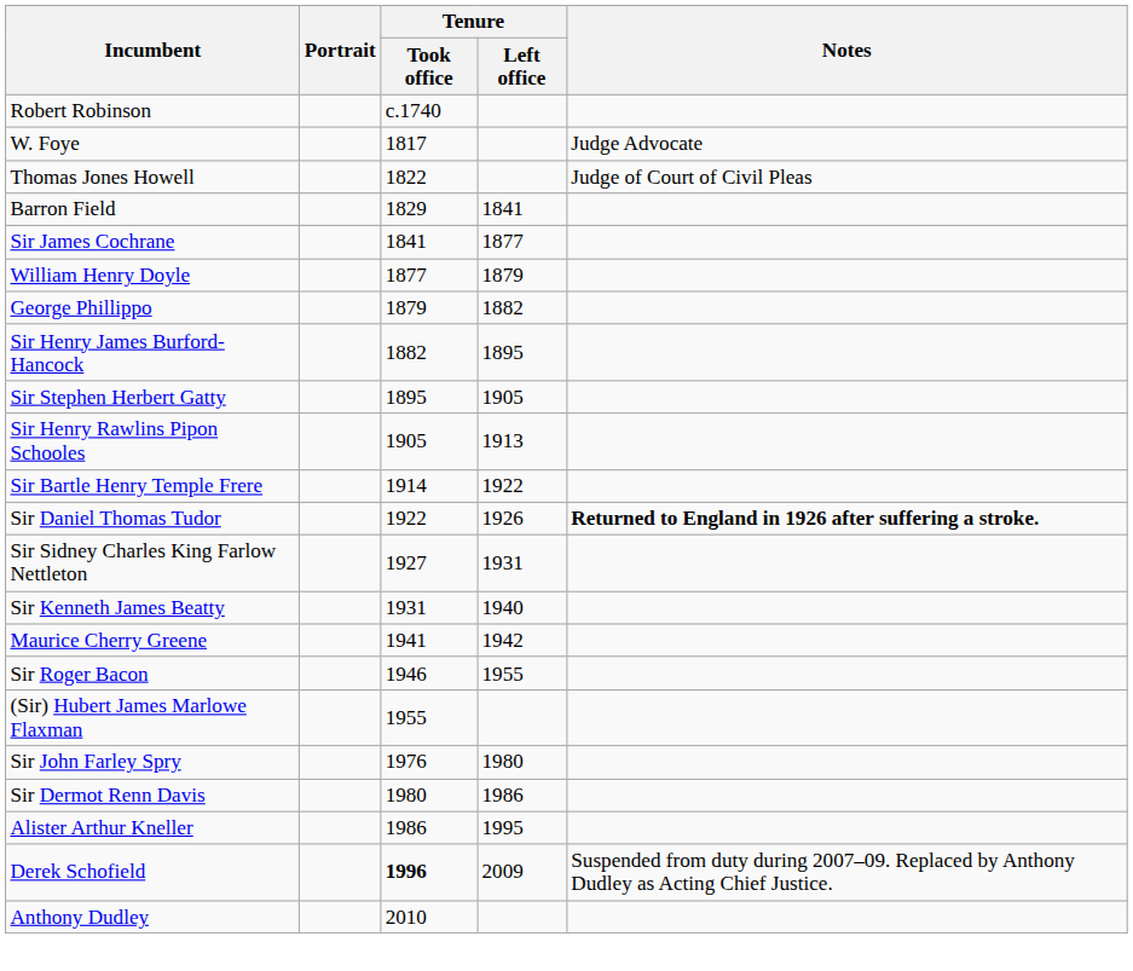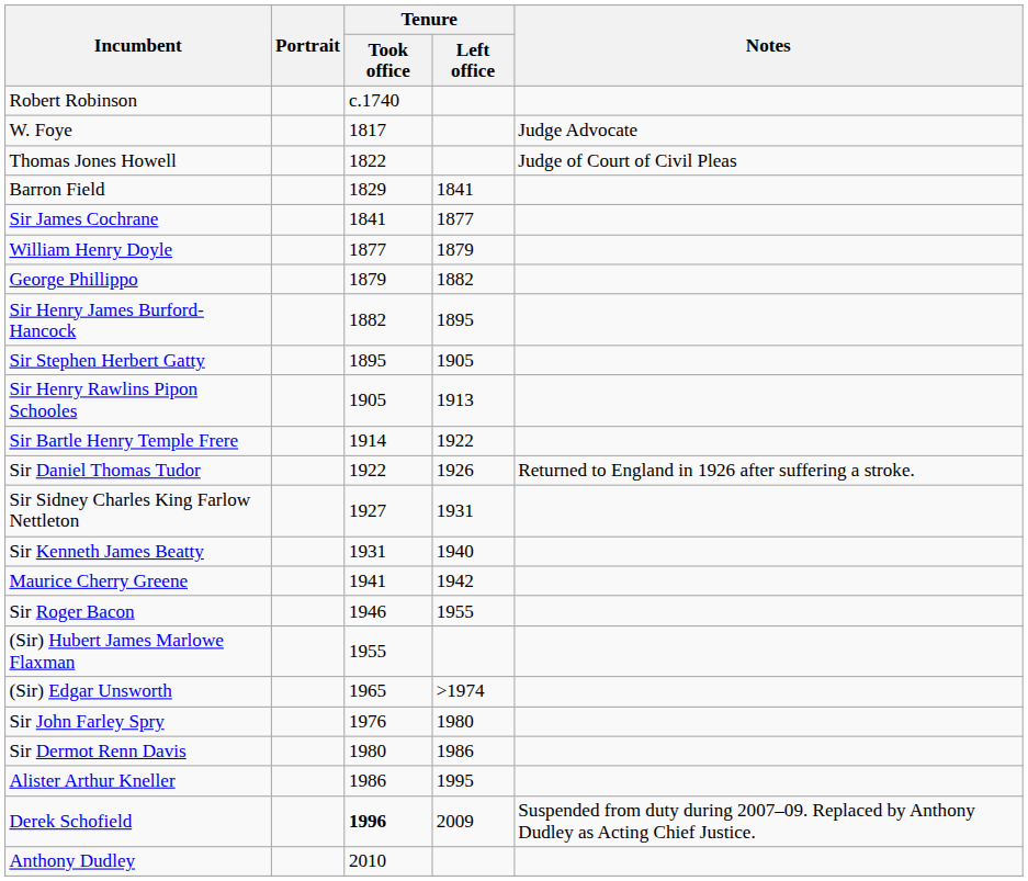Sir Daniel Thomas Tudor | Notes: bold -> normal
+ row: (Sir) Edgar Unsworth | 1965 | >1974
